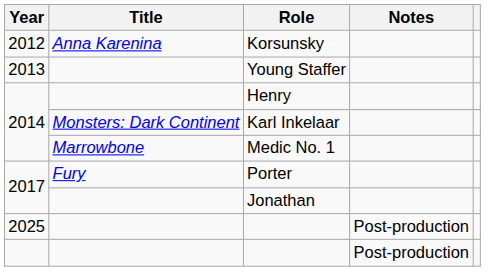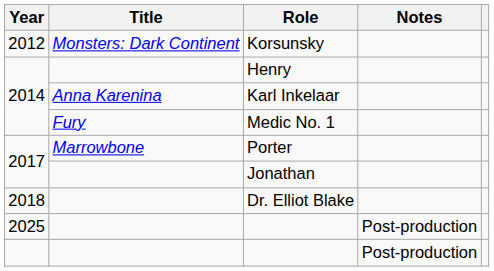Korsunsky | Title: Anna Karenina -> Monsters: Dark Continent
- row: 2013 | Young Staffer
Karl Inkelaar | Title: Monsters: Dark Continent -> Anna Karenina
Medic No. 1 | Title: Marrowbone -> Fury
Porter | Title: Fury -> Marrowbone
+ row: 2018 | Dr. Elliot Blake
